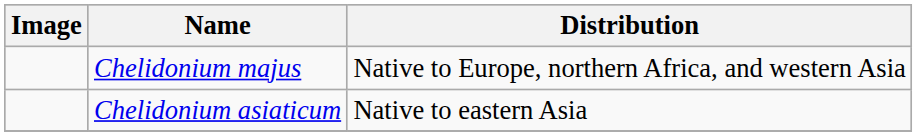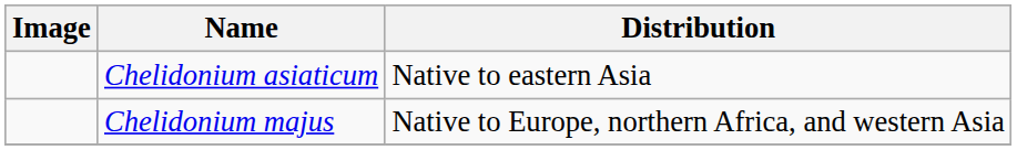rows swapped: Chelidonium majus <-> Chelidonium asiaticum
